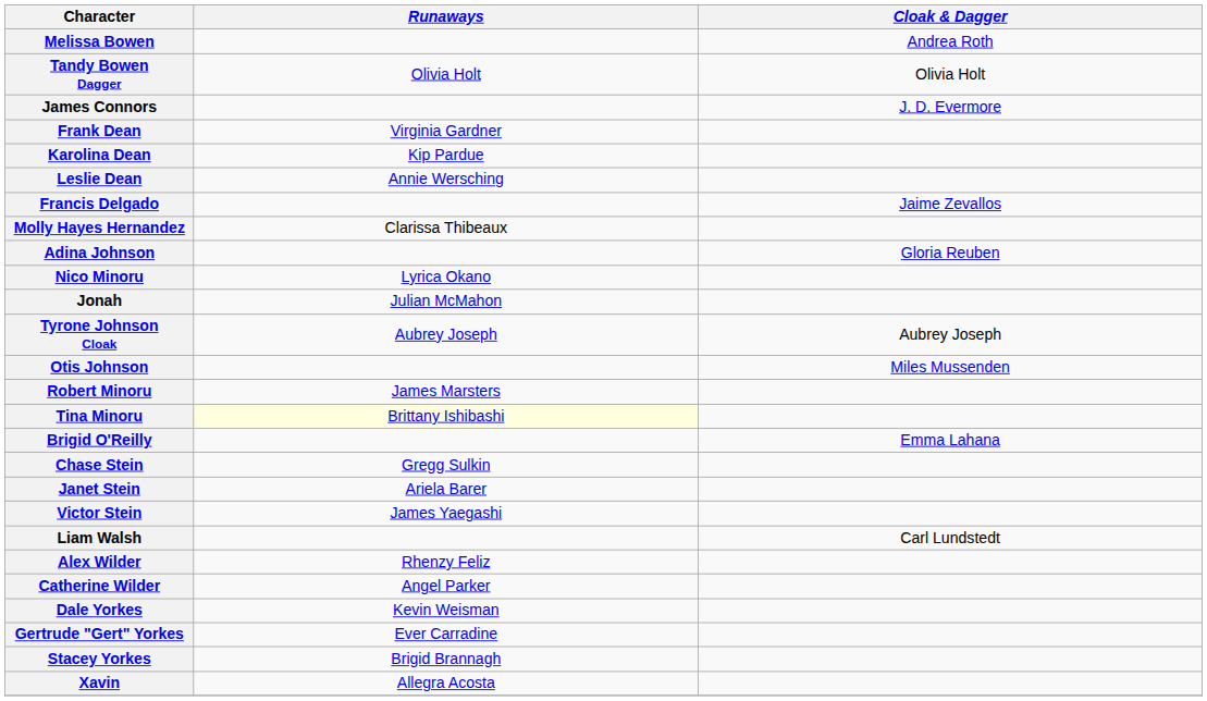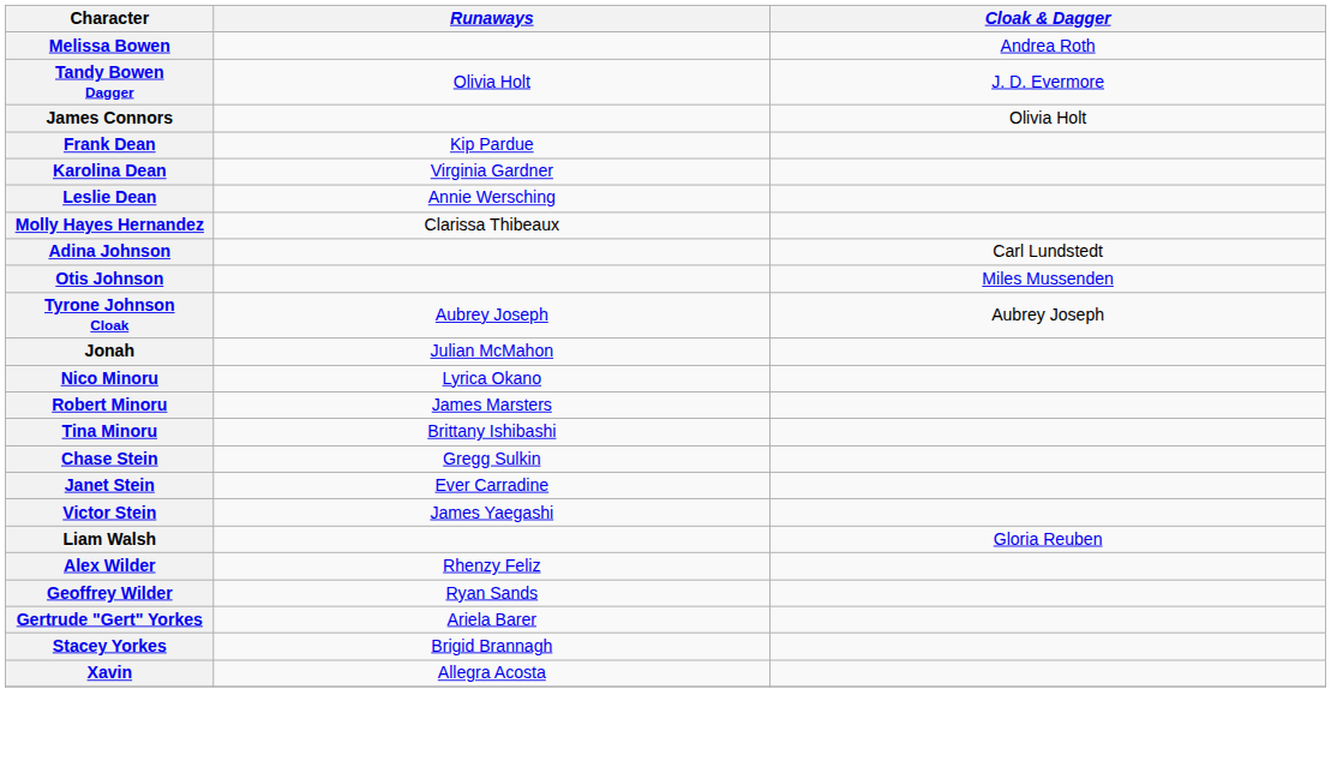Tandy Bowen Dagger | Cloak & Dagger: Olivia Holt -> J. D. Evermore
James Connors | Cloak & Dagger: J. D. Evermore -> Olivia Holt
Frank Dean | Runaways: Virginia Gardner -> Kip Pardue
Karolina Dean | Runaways: Kip Pardue -> Virginia Gardner
- row: Francis Delgado | Jaime Zevallos
Adina Johnson | Cloak & Dagger: Gloria Reuben -> Carl Lundstedt
rows swapped: Otis Johnson <-> Nico Minoru
rows swapped: Tyrone Johnson Cloak <-> Jonah
Tina Minoru | Runaways: lightyellow background -> no background
- row: Brigid O'Reilly | Emma Lahana
Janet Stein | Runaways: Ariela Barer -> Ever Carradine
Liam Walsh | Cloak & Dagger: Carl Lundstedt -> Gloria Reuben
- row: Catherine Wilder | Angel Parker
+ row: Geoffrey Wilder | Ryan Sands
- row: Dale Yorkes | Kevin Weisman
Gertrude "Gert" Yorkes | Runaways: Ever Carradine -> Ariela Barer
